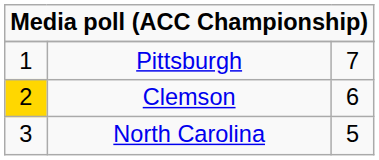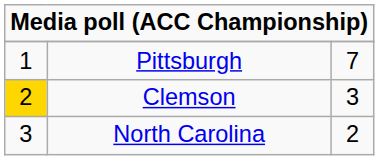Clemson | column 3: 6 -> 3
North Carolina | column 3: 5 -> 2
